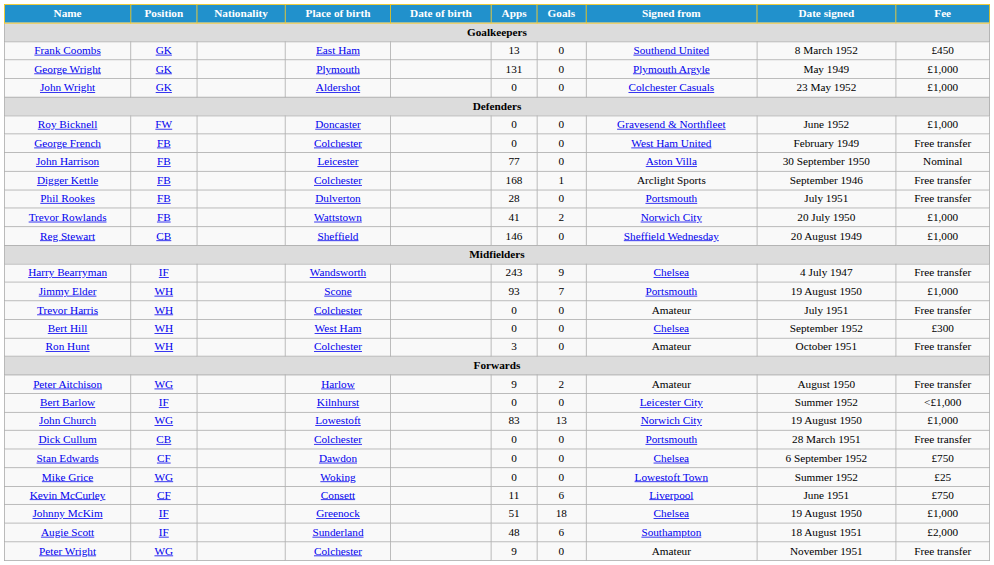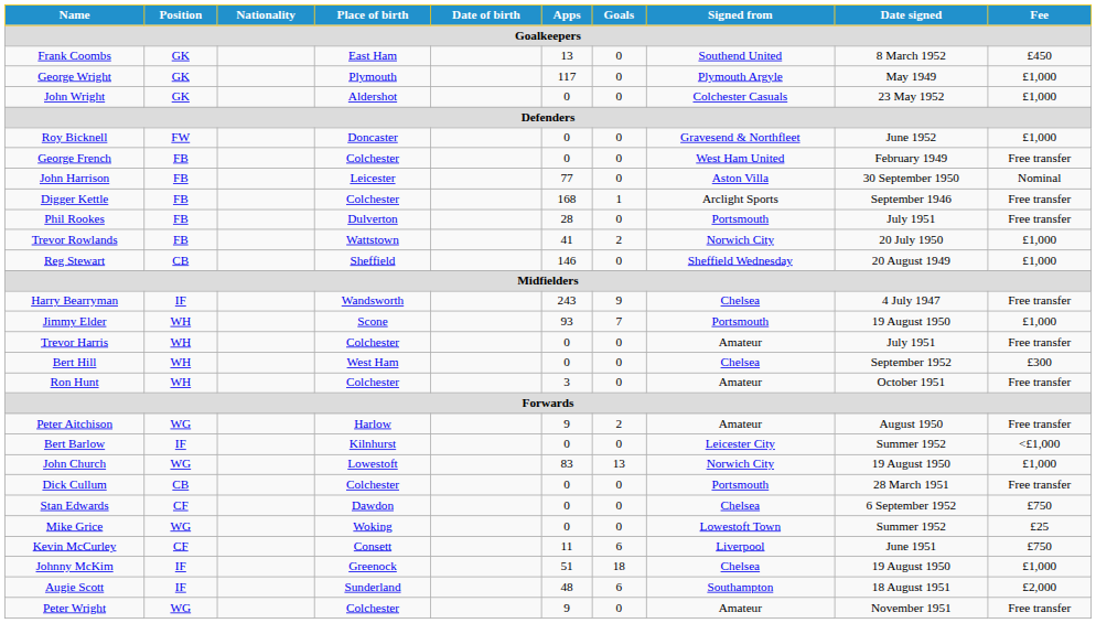George Wright | Apps: 131 -> 117
